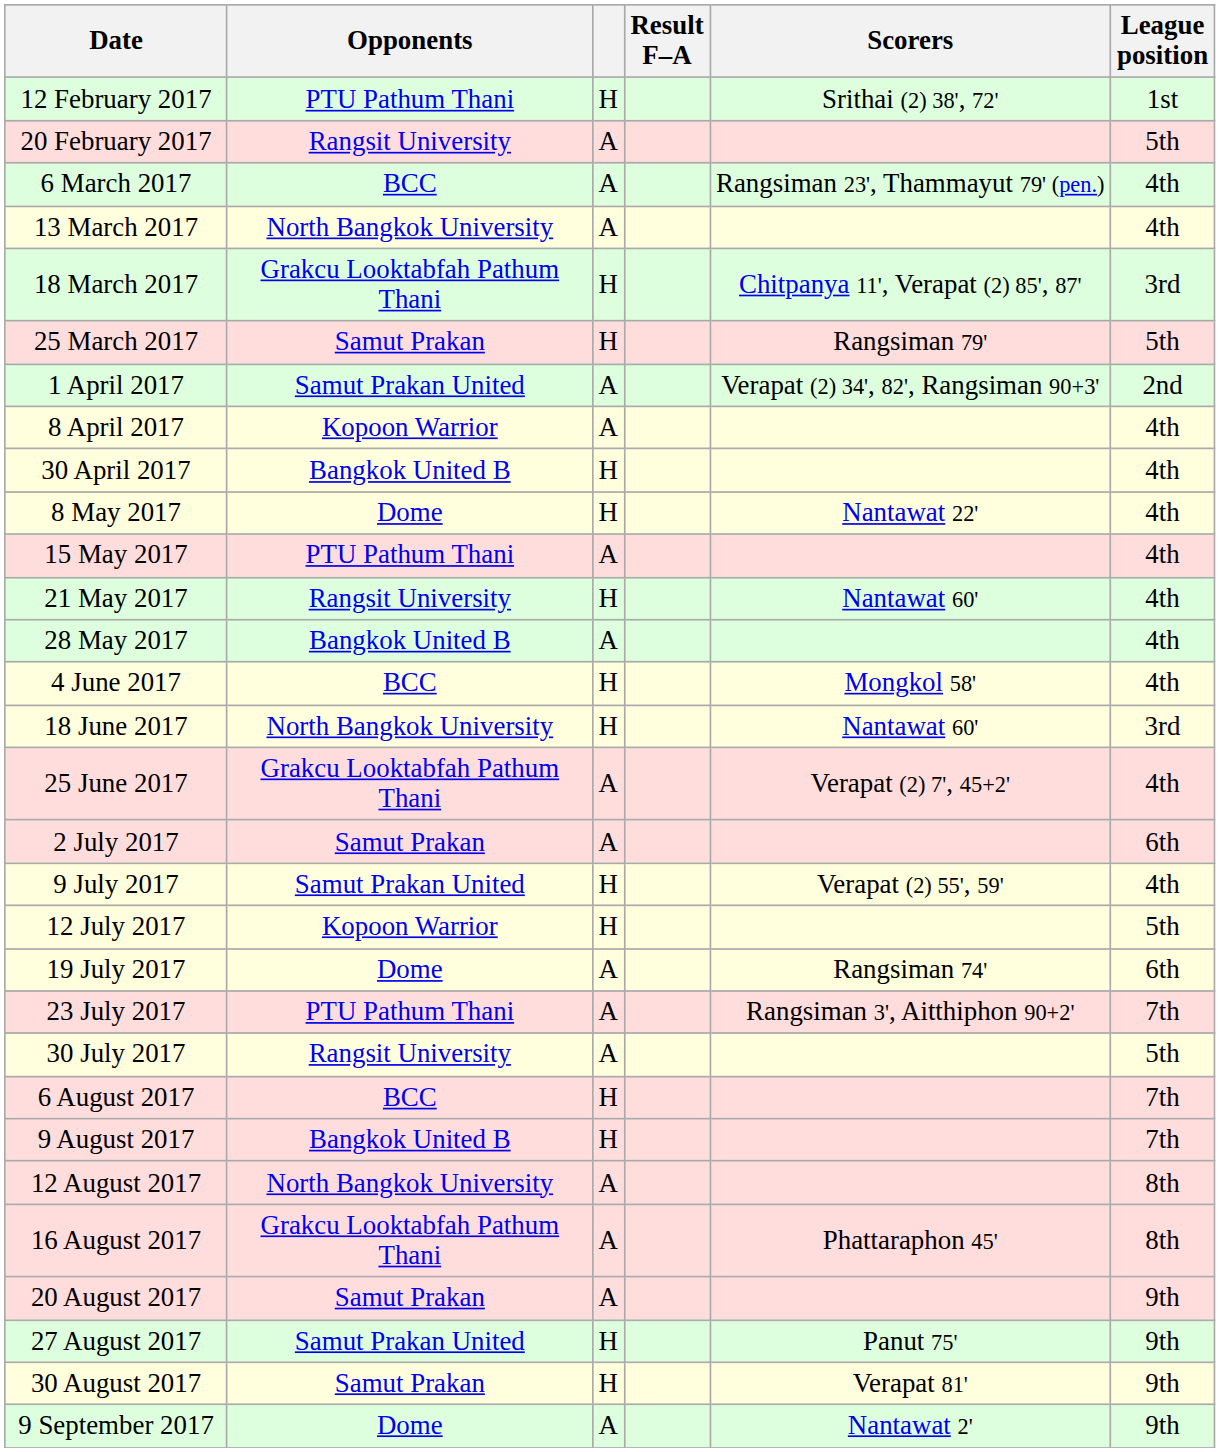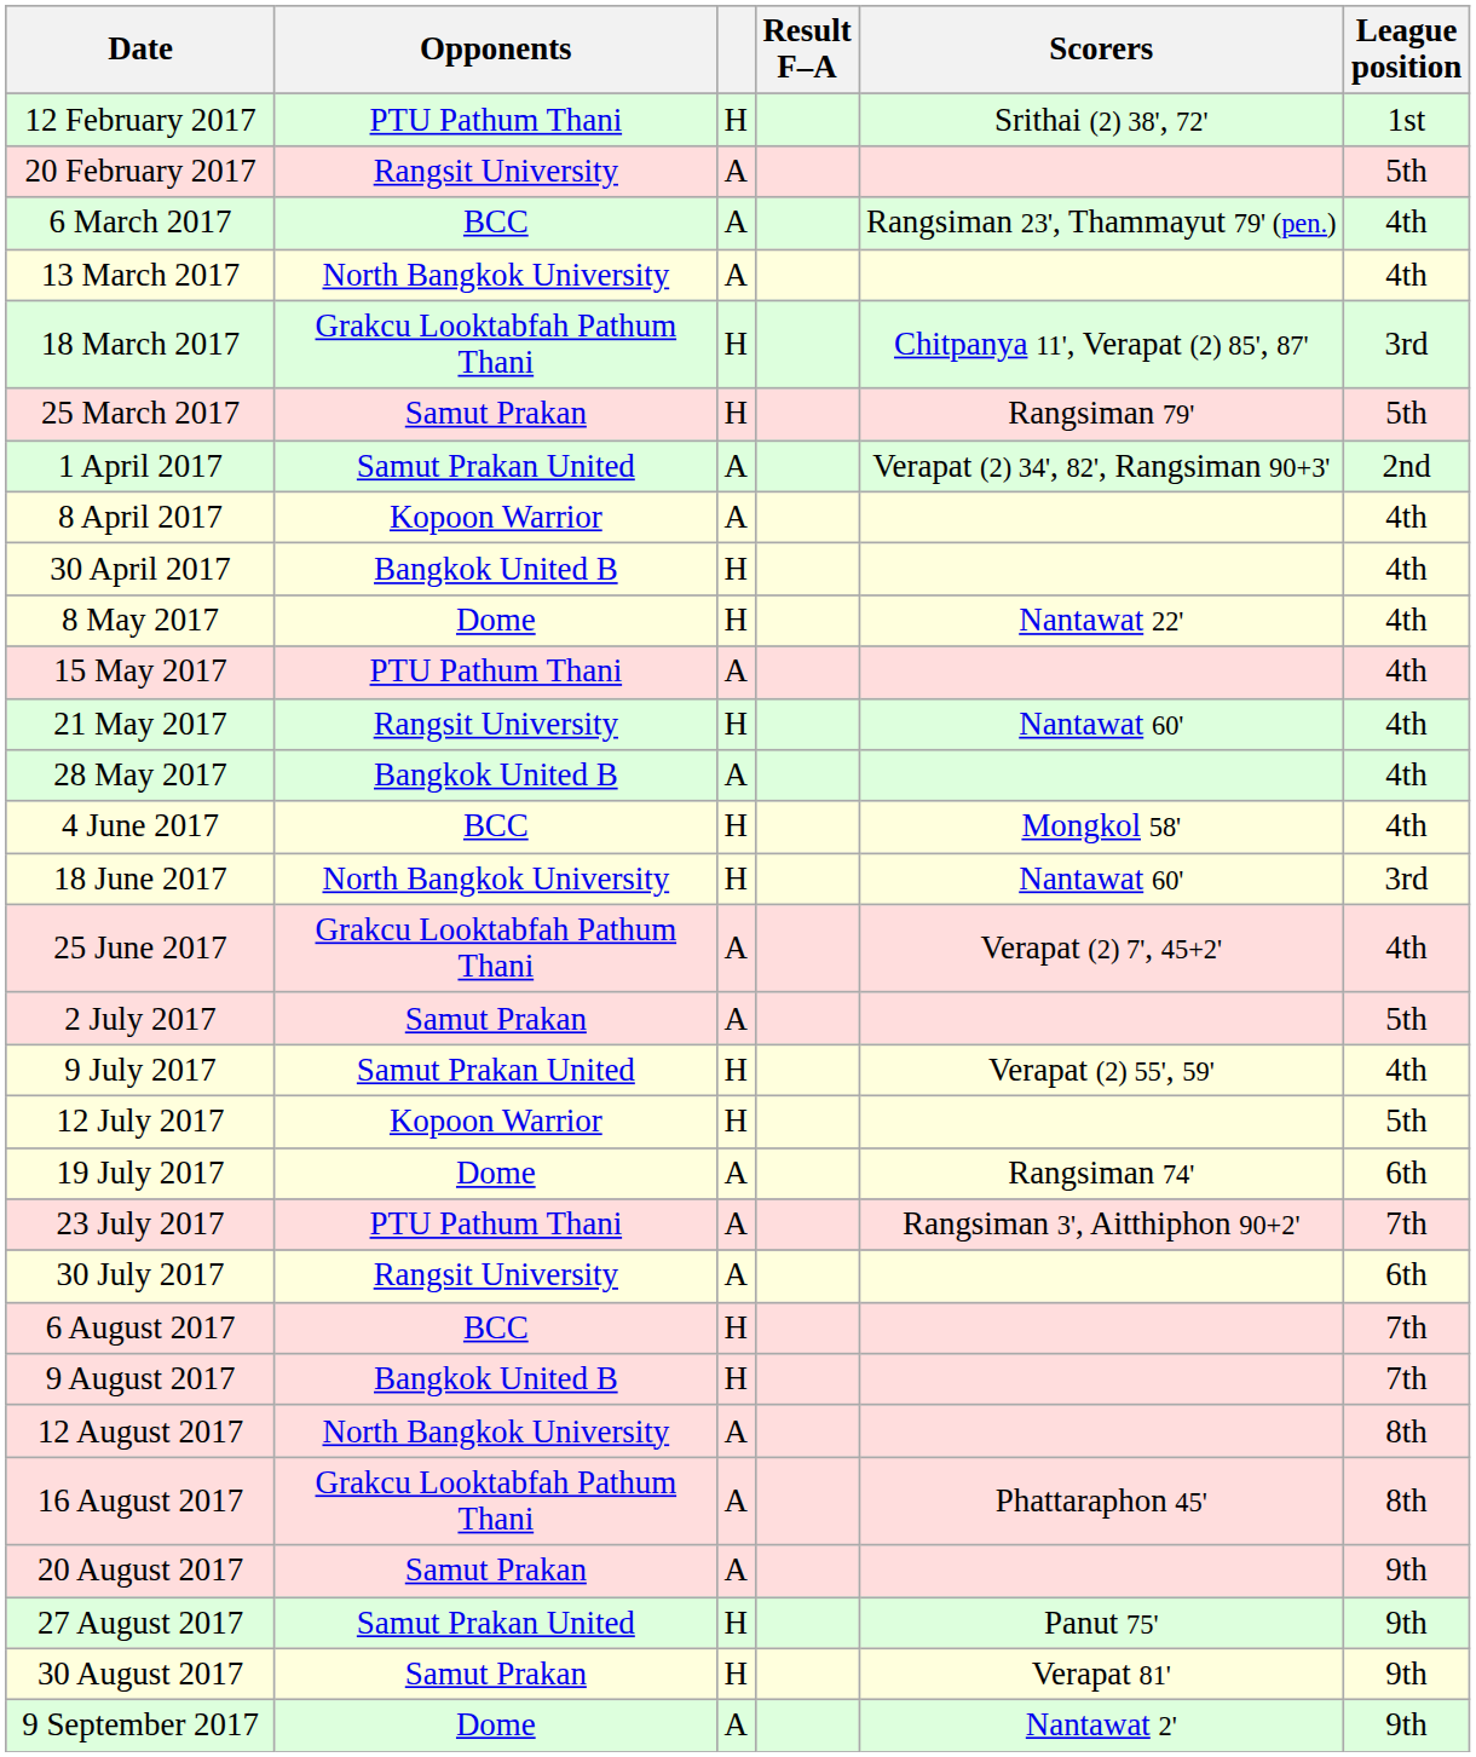2 July 2017 | League position: 6th -> 5th
30 July 2017 | League position: 5th -> 6th
